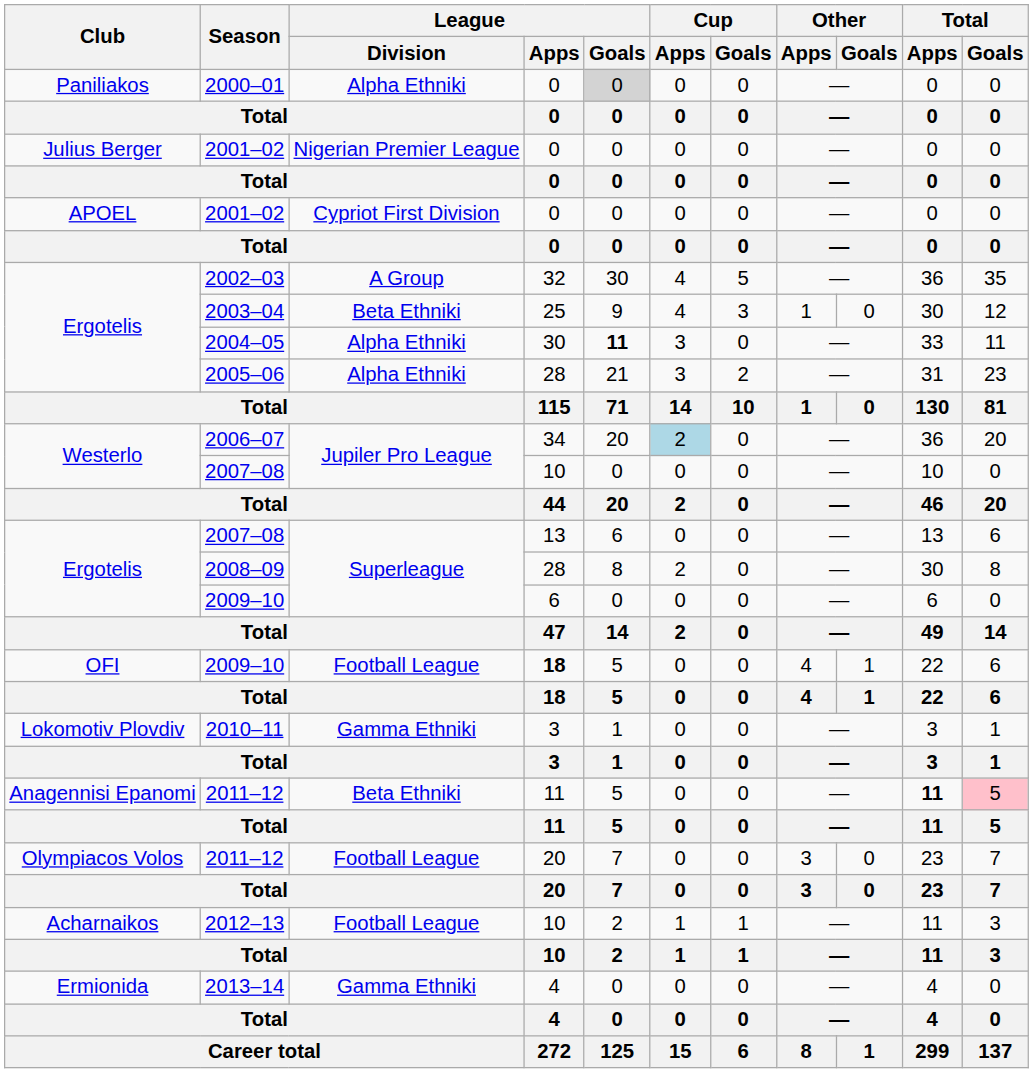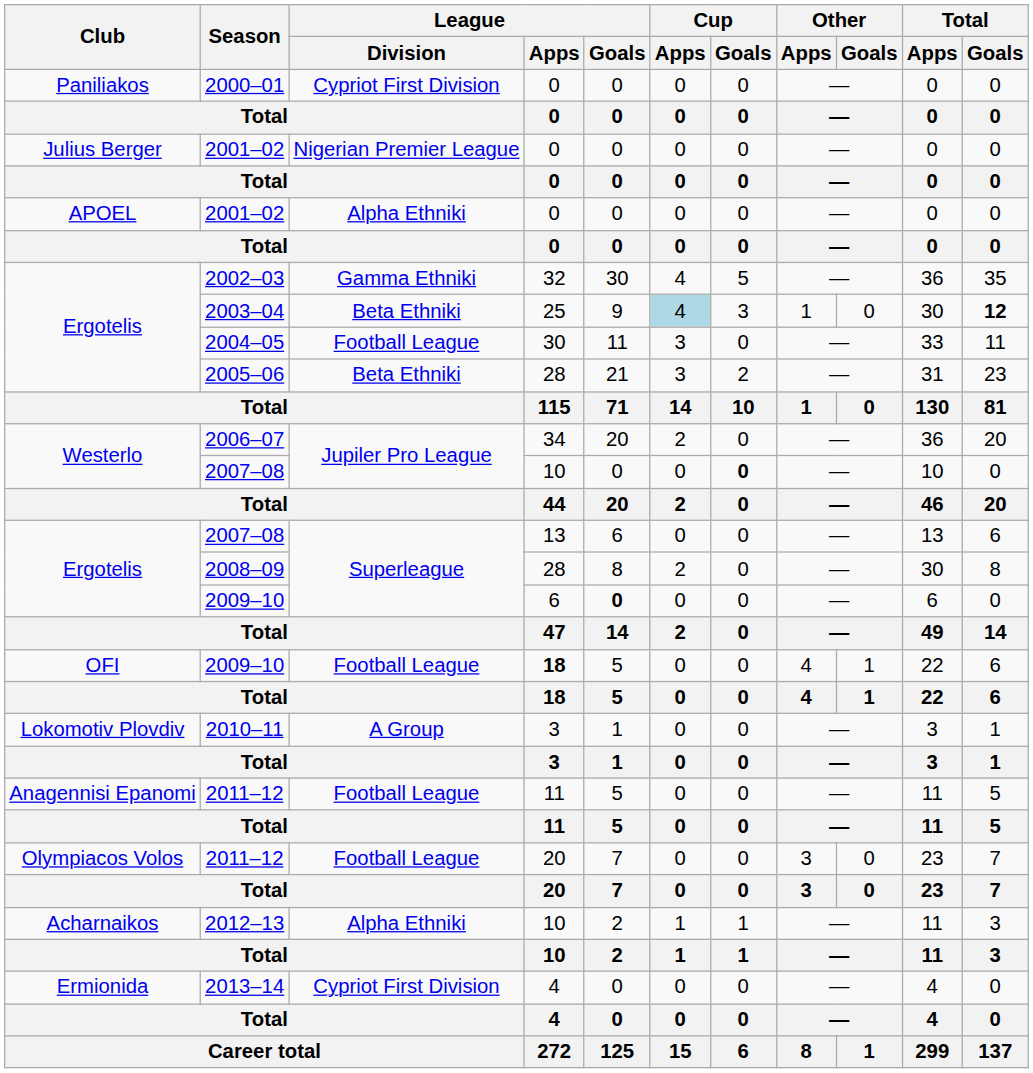2000–01 | League / Division: Alpha Ethniki -> Cypriot First Division
2000–01 | League / Goals: lightgrey background -> no background
APOEL / 2001–02 | League / Division: Cypriot First Division -> Alpha Ethniki
2002–03 | League / Division: A Group -> Gamma Ethniki
2003–04 | Cup / Apps: no background -> lightblue background
2003–04 | Total / Goals: normal -> bold
2004–05 | League / Division: Alpha Ethniki -> Football League
2004–05 | League / Goals: bold -> normal
2005–06 | League / Division: Alpha Ethniki -> Beta Ethniki
2006–07 | Cup / Apps: lightblue background -> no background
Westerlo / 2007–08 | Cup / Goals: normal -> bold
Ergotelis / 2009–10 | League / Goals: normal -> bold
2010–11 | League / Division: Gamma Ethniki -> A Group
Anagennisi Epanomi / 2011–12 | League / Division: Beta Ethniki -> Football League
Anagennisi Epanomi / 2011–12 | Total / Apps: bold -> normal
Anagennisi Epanomi / 2011–12 | Total / Goals: pink background -> no background
2012–13 | League / Division: Football League -> Alpha Ethniki
2013–14 | League / Division: Gamma Ethniki -> Cypriot First Division
